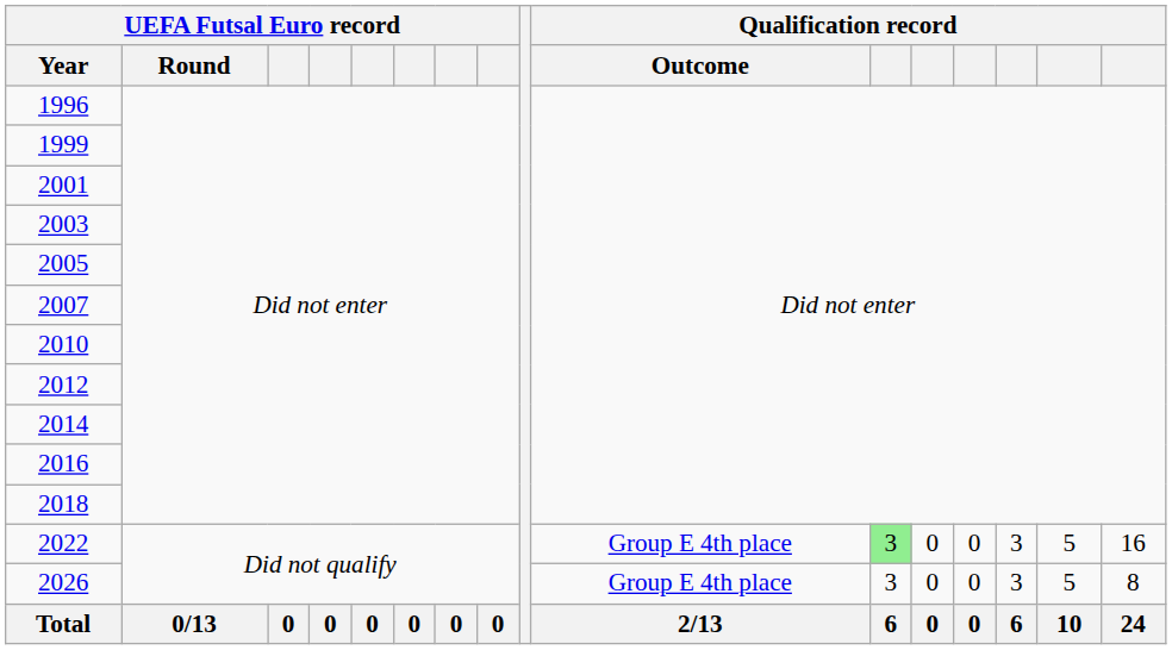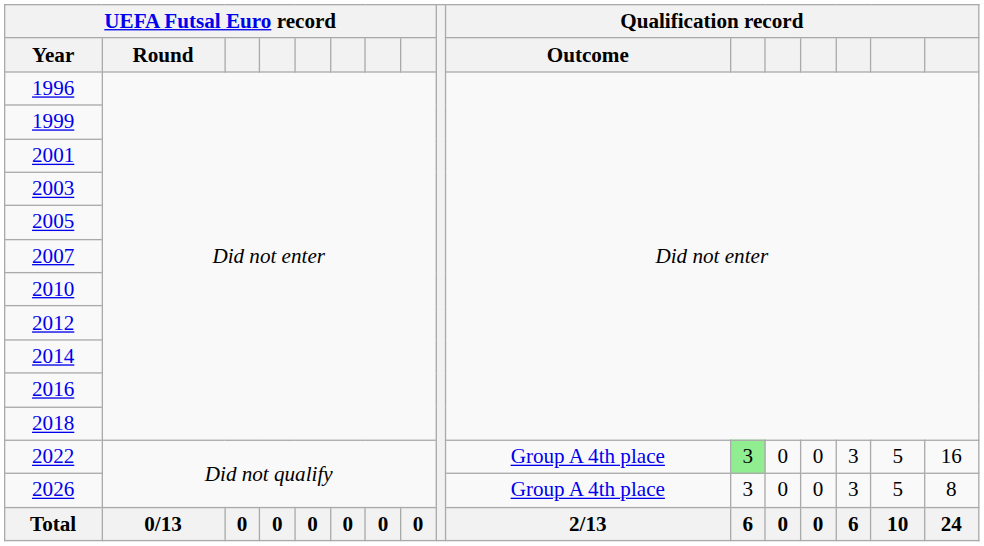2022 | Qualification record / Outcome: Group E 4th place -> Group A 4th place
2026 | Qualification record / Outcome: Group E 4th place -> Group A 4th place
